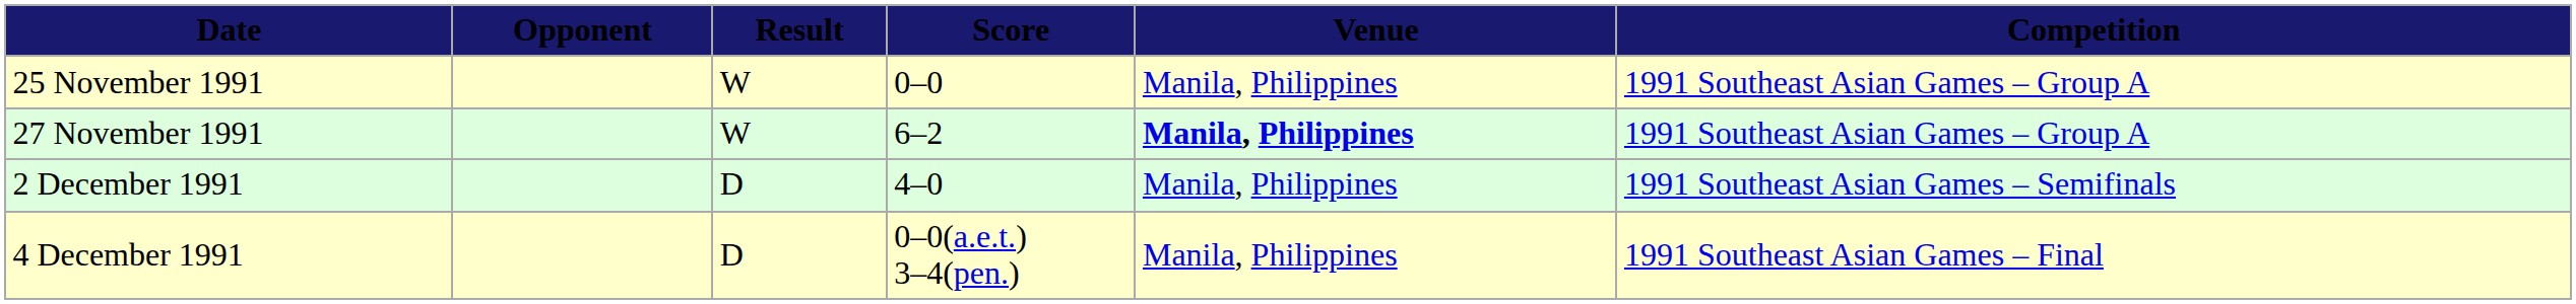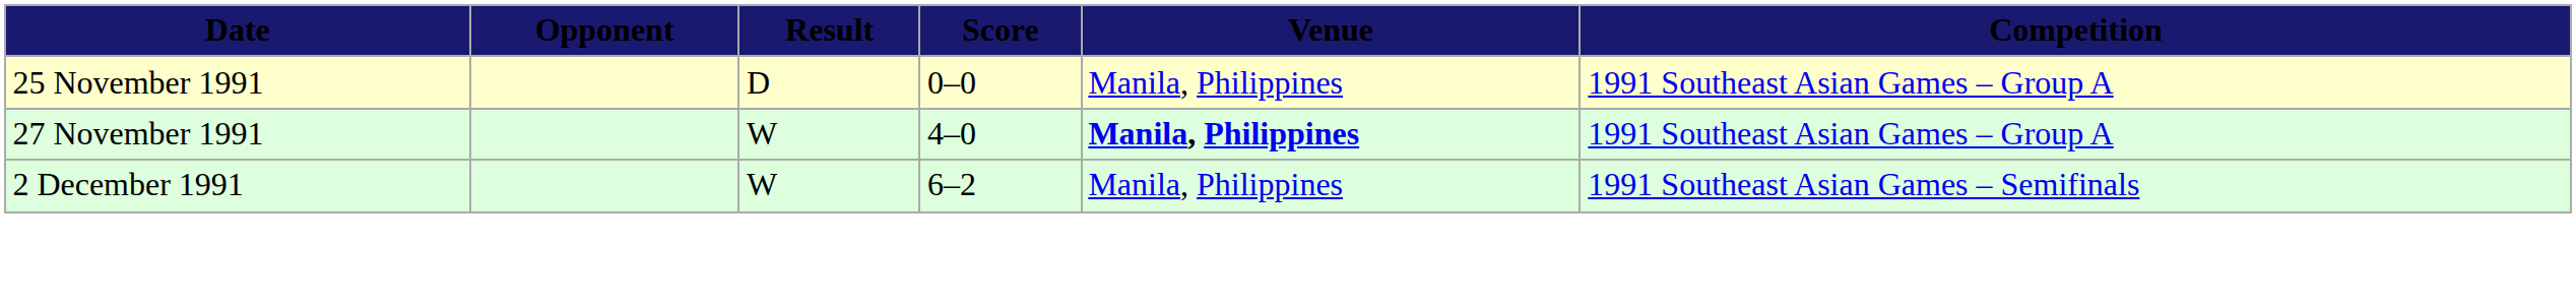25 November 1991 | Result: W -> D
27 November 1991 | Score: 6–2 -> 4–0
2 December 1991 | Result: D -> W
2 December 1991 | Score: 4–0 -> 6–2
- row: 4 December 1991 | D | 0–0(a.e.t.) 3–4(pen.) | Manila, Philippines | 1991 Southeast Asian Games – Final
